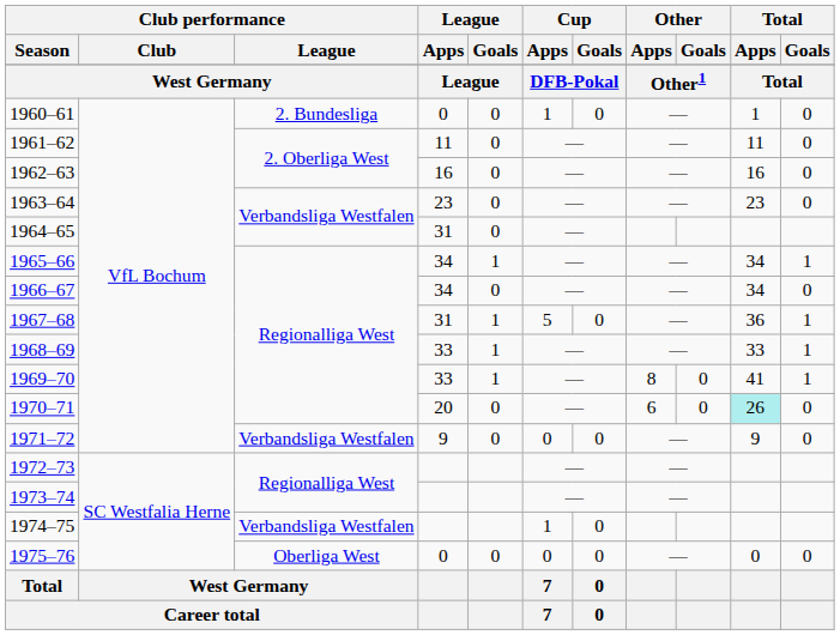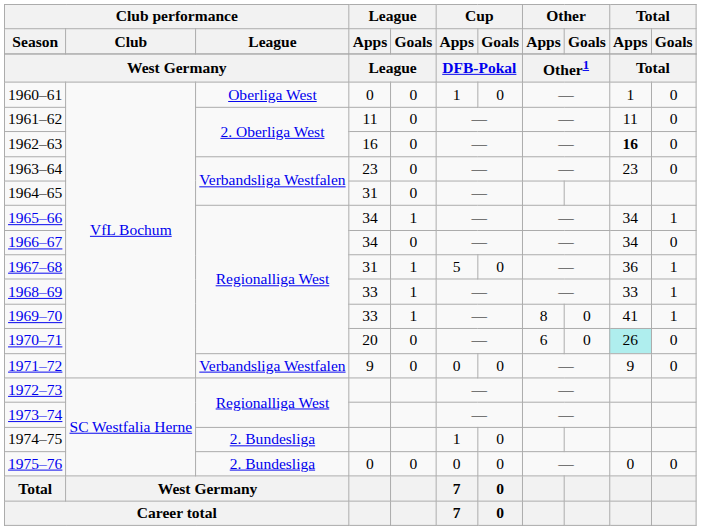1960–61 | Club performance / League: 2. Bundesliga -> Oberliga West
1962–63 | Total / Apps: normal -> bold
1974–75 | Club performance / League: Verbandsliga Westfalen -> 2. Bundesliga
1975–76 | Club performance / League: Oberliga West -> 2. Bundesliga
